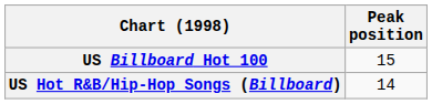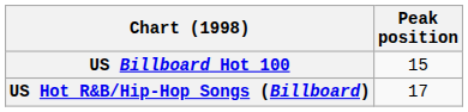US Hot R&B/Hip-Hop Songs (Billboard) | Peak position: 14 -> 17
